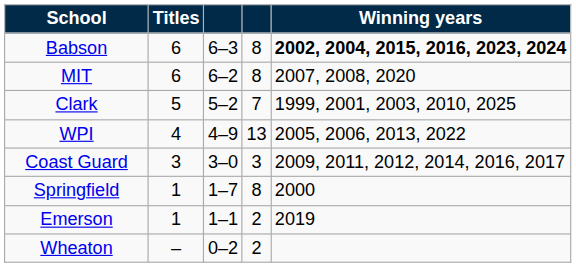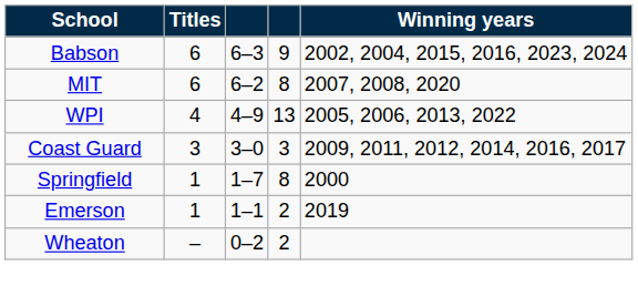Babson | column 4: 8 -> 9
Babson | Winning years: bold -> normal
- row: Clark | 5 | 5–2 | 7 | 1999, 2001, 2003, 2010, 2025
